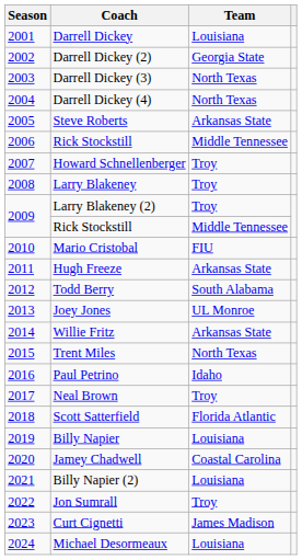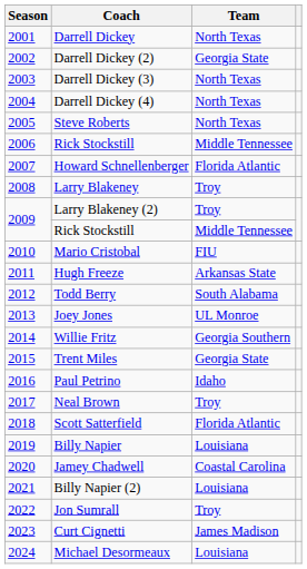Darrell Dickey | Team: Louisiana -> North Texas
Steve Roberts | Team: Arkansas State -> North Texas
Howard Schnellenberger | Team: Troy -> Florida Atlantic
Willie Fritz | Team: Arkansas State -> Georgia Southern
Trent Miles | Team: North Texas -> Georgia State
